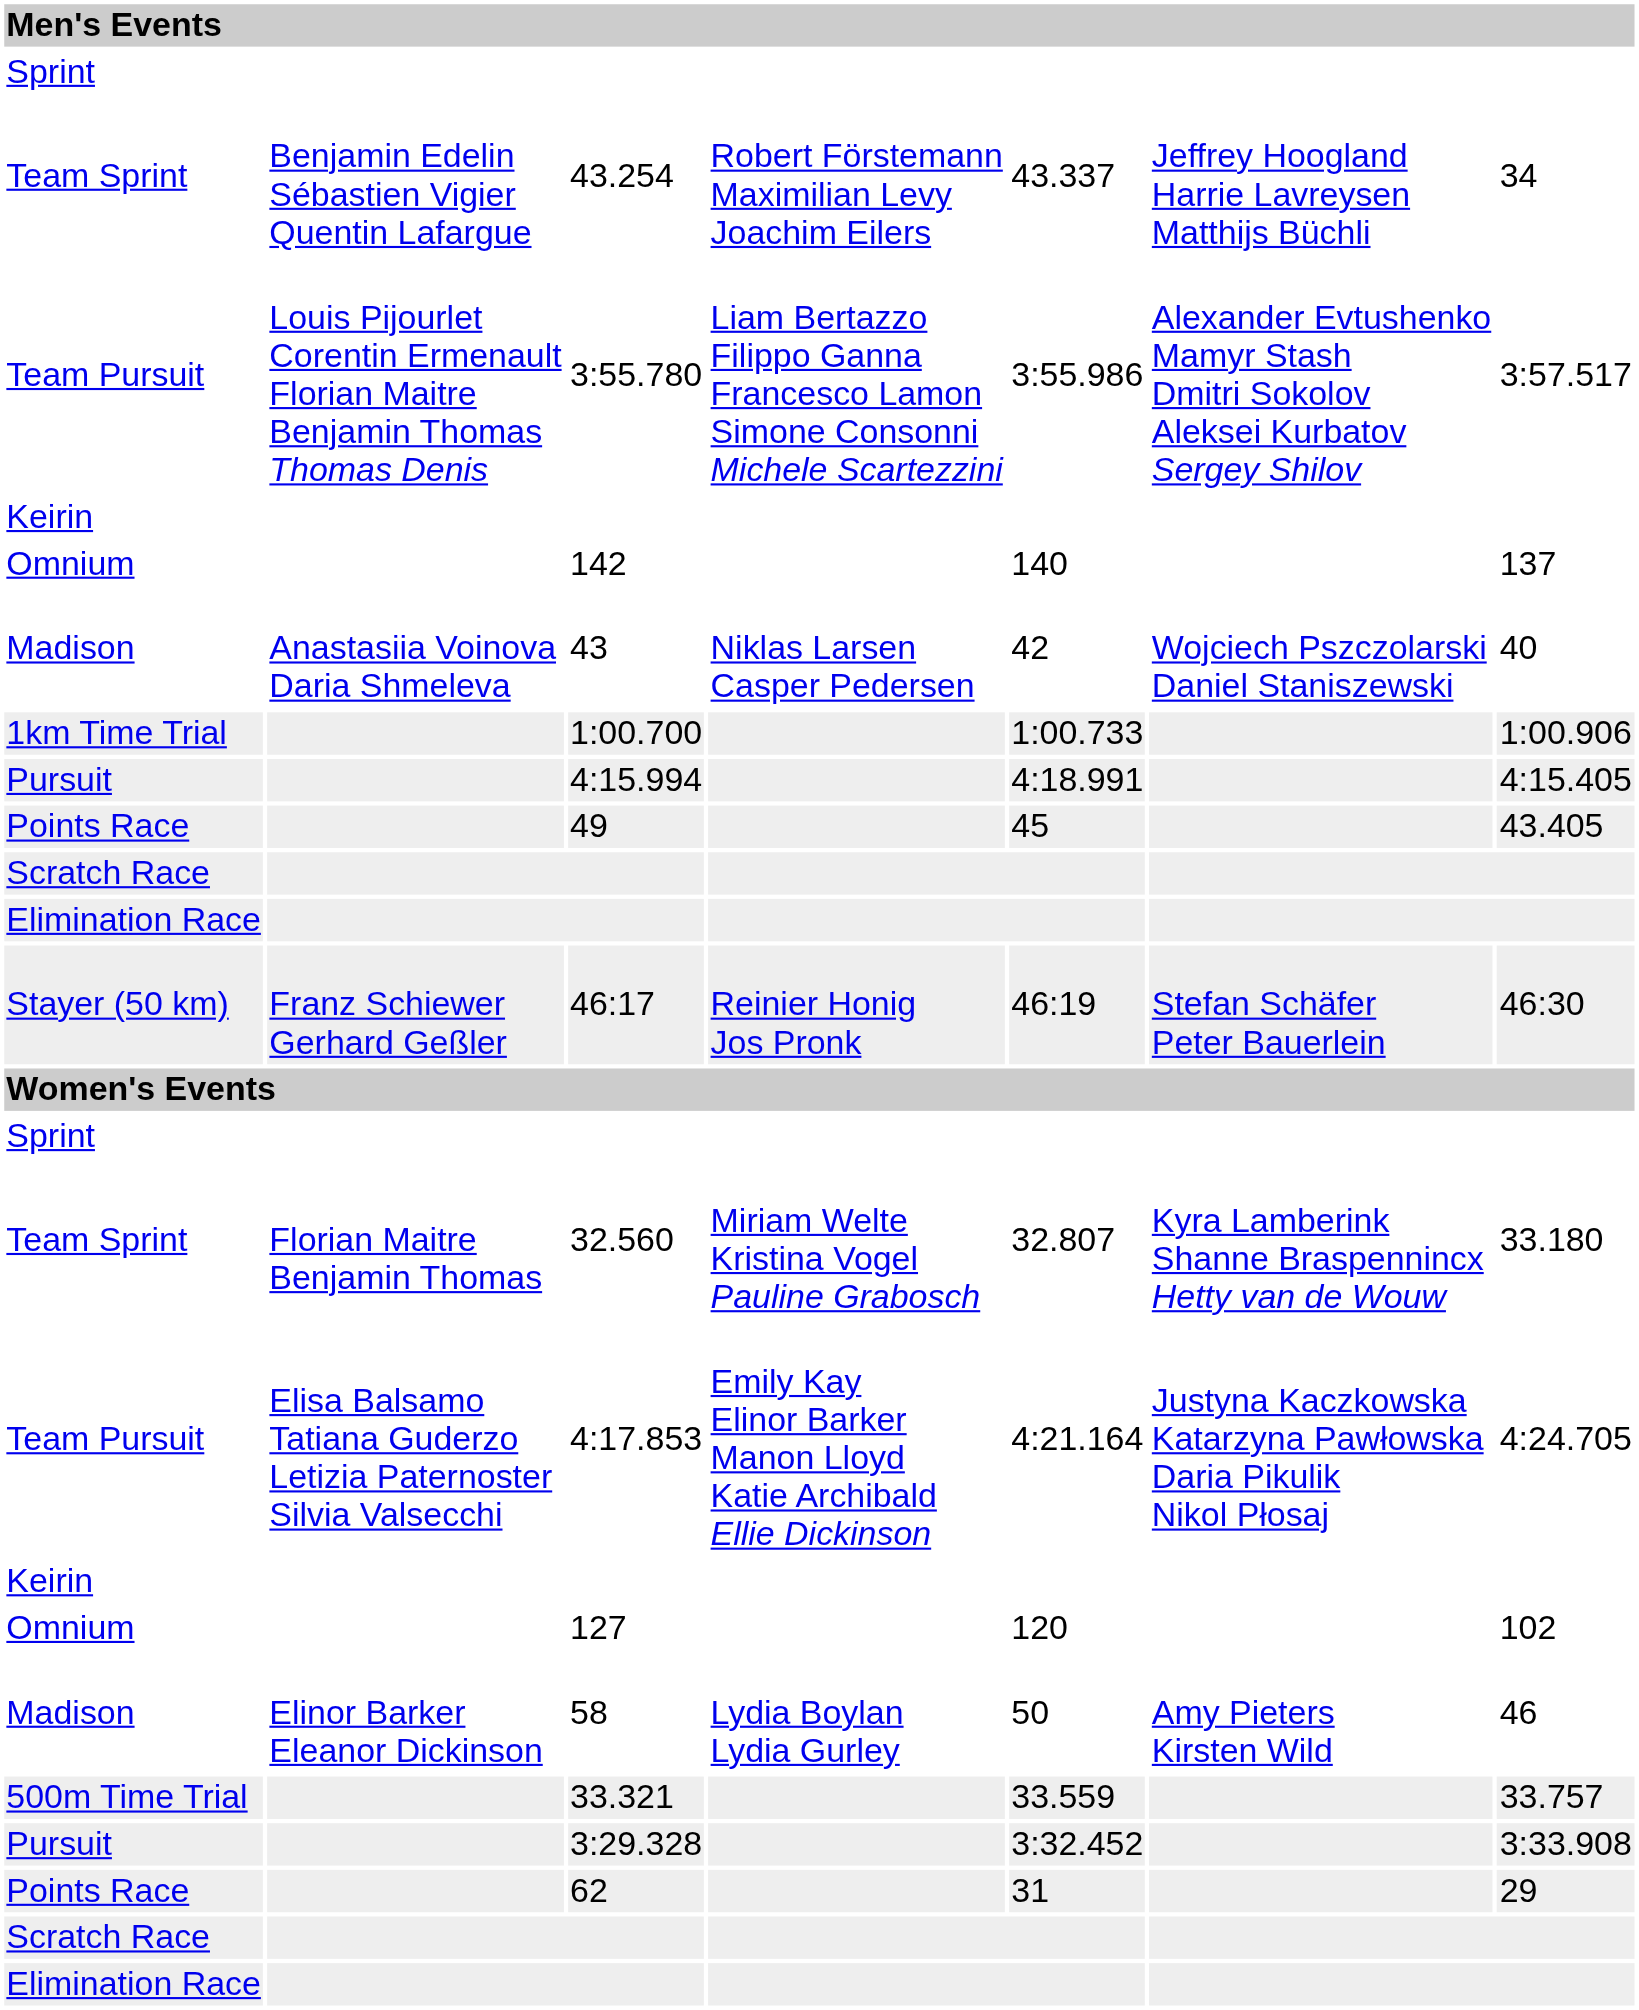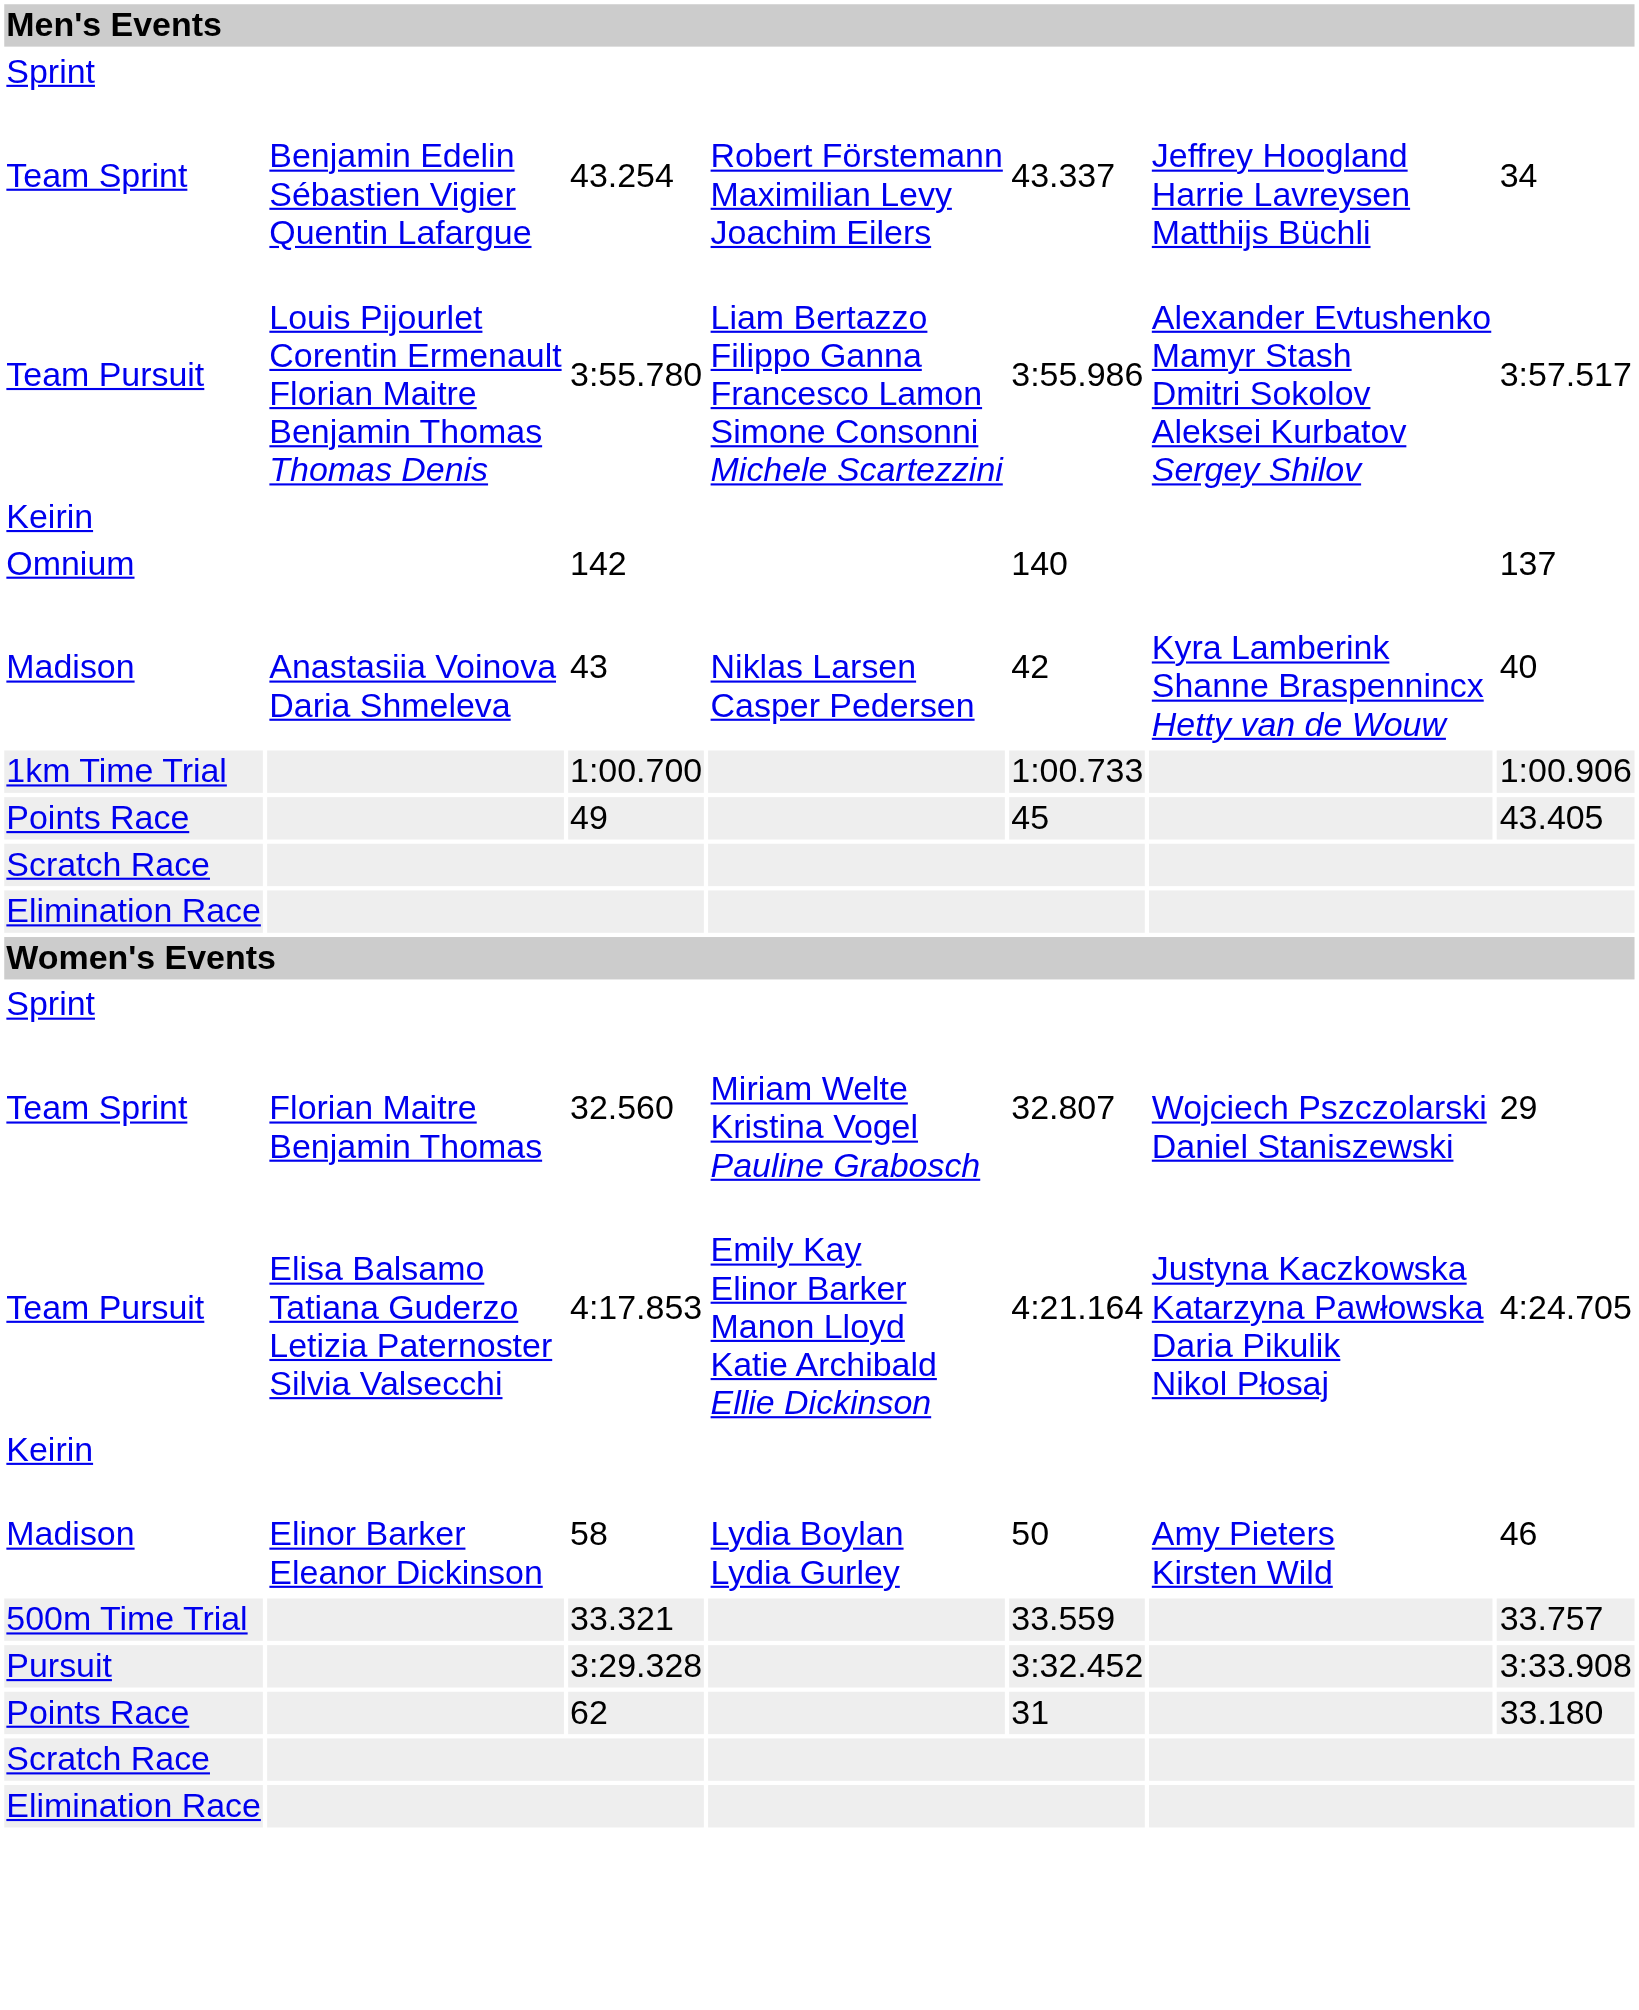43 | column 6: Wojciech Pszczolarski Daniel Staniszewski -> Kyra Lamberink Shanne Braspennincx Hetty van de Wouw
- row: Pursuit | 4:15.994 | 4:18.991 | 4:15.405
- row: Stayer (50 km) | Franz Schiewer Gerhard Geßler | 46:17 | Reinier Honig Jos Pronk | 46:19 | Stefan Schäfer Peter Bauerlein | 46:30
32.560 | column 6: Kyra Lamberink Shanne Braspennincx Hetty van de Wouw -> Wojciech Pszczolarski Daniel Staniszewski
32.560 | column 7: 33.180 -> 29
- row: Omnium | 127 | 120 | 102
62 | column 7: 29 -> 33.180
